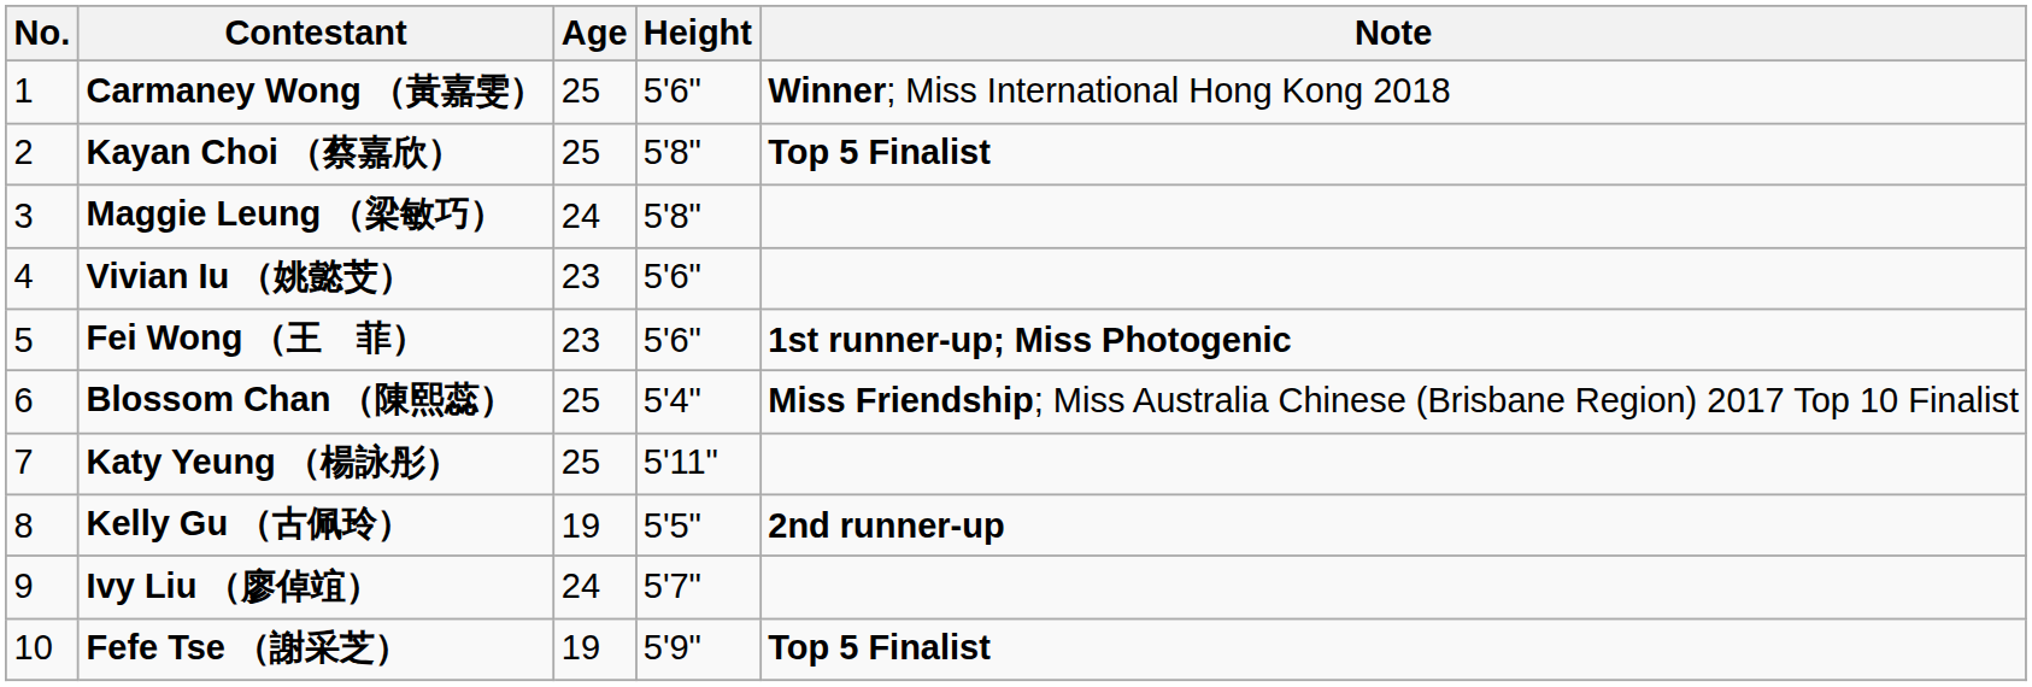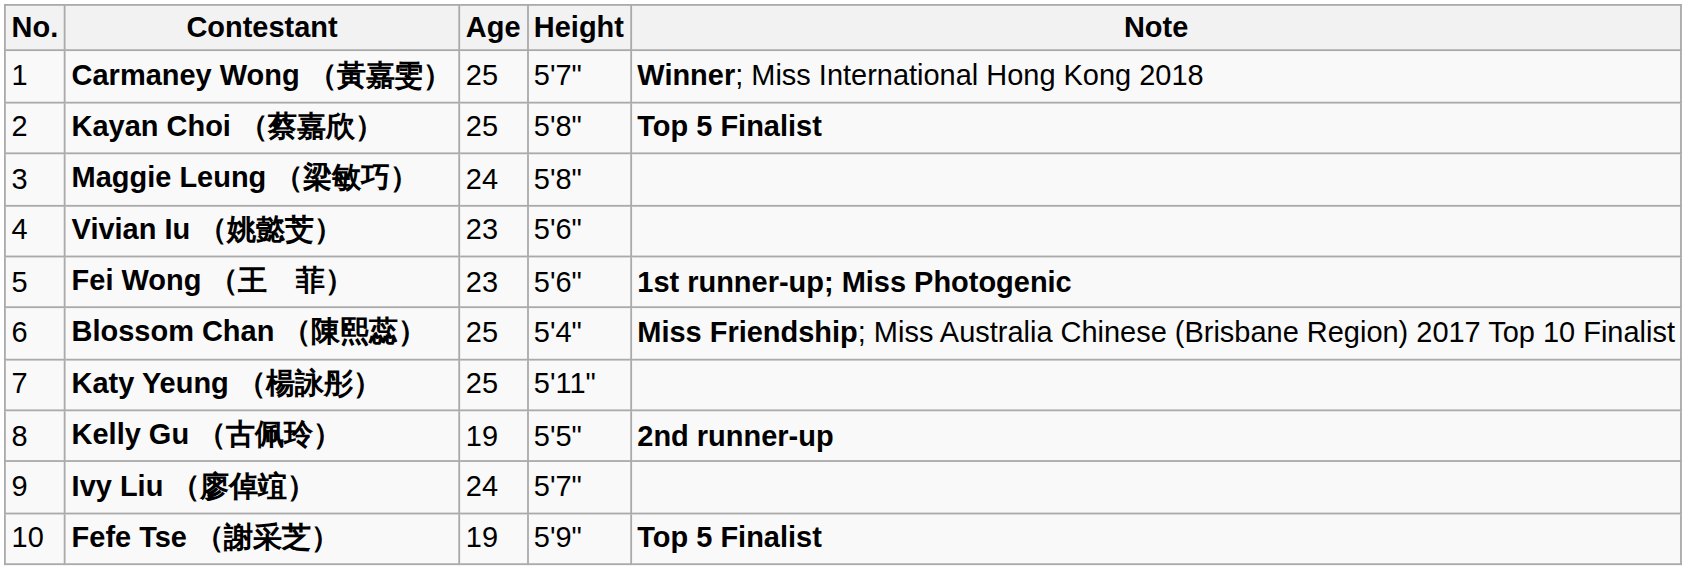Carmaney Wong （黃嘉雯） | Height: 5'6" -> 5'7"
